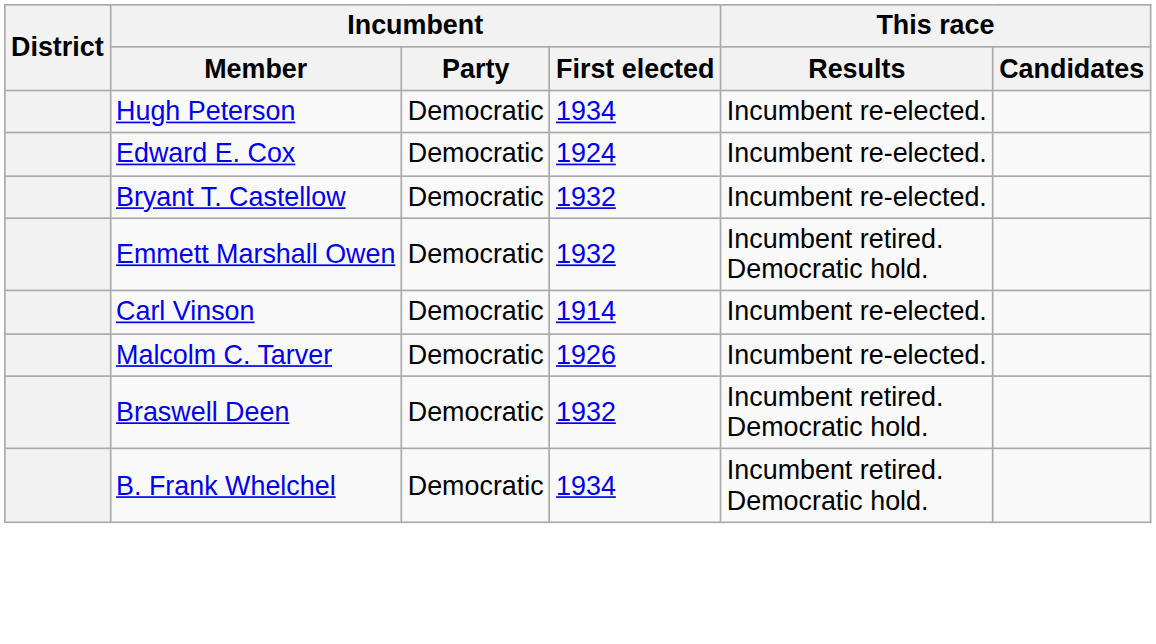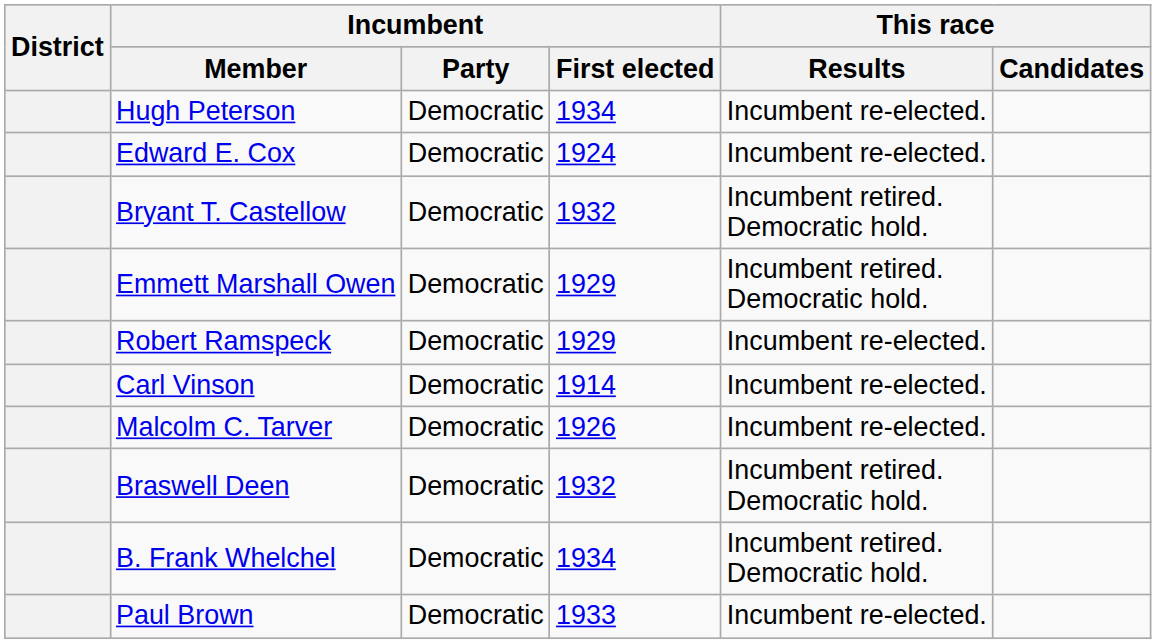Bryant T. Castellow | This race / Results: Incumbent re-elected. -> Incumbent retired. Democratic hold.
Emmett Marshall Owen | Incumbent / First elected: 1932 -> 1929
+ row: Robert Ramspeck | Democratic | 1929 | Incumbent re-elected.
+ row: Paul Brown | Democratic | 1933 | Incumbent re-elected.
